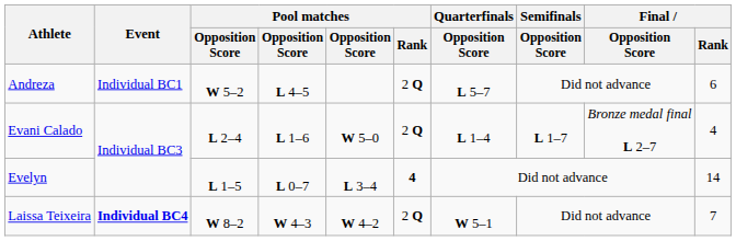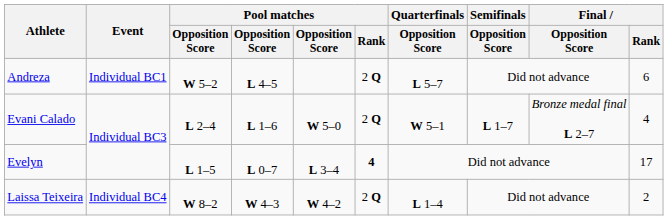Evani Calado | Quarterfinals / Opposition Score: L 1–4 -> W 5–1
Evelyn | Final / Rank: 14 -> 17
Laissa Teixeira | Event: bold -> normal
Laissa Teixeira | Quarterfinals / Opposition Score: W 5–1 -> L 1–4
Laissa Teixeira | Final / Rank: 7 -> 2
